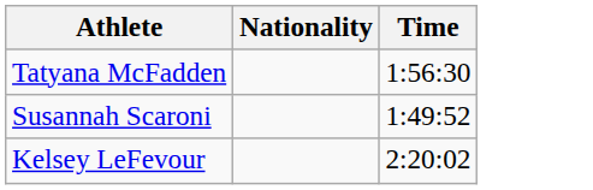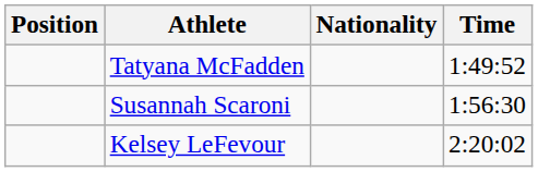+ column: Position
Tatyana McFadden | Time: 1:56:30 -> 1:49:52
Susannah Scaroni | Time: 1:49:52 -> 1:56:30
